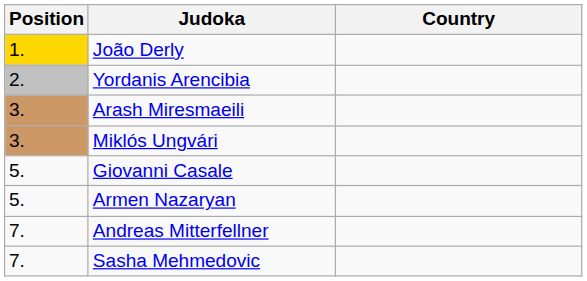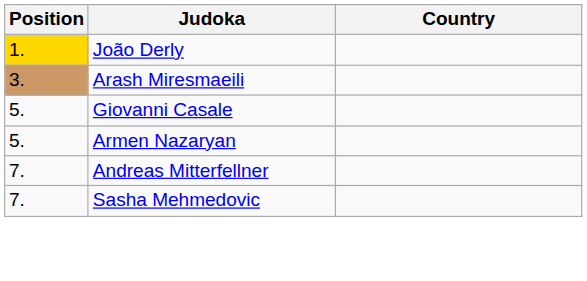- row: 2. | Yordanis Arencibia
- row: 3. | Miklós Ungvári
